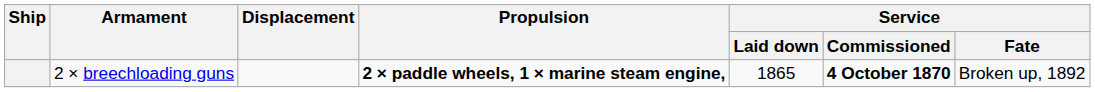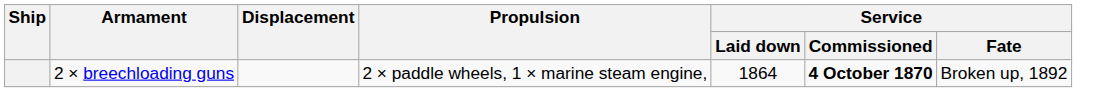2 × breechloading guns | Propulsion: bold -> normal
2 × breechloading guns | Service / Laid down: 1865 -> 1864
